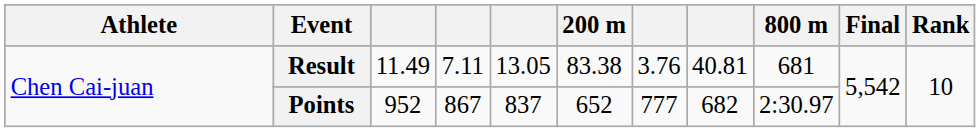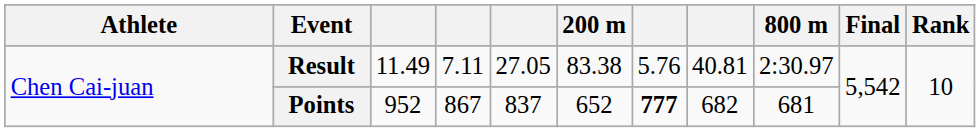Result | column 5: 13.05 -> 27.05
Result | column 7: 3.76 -> 5.76
Result | 800 m: 681 -> 2:30.97
Points | column 7: normal -> bold
Points | 800 m: 2:30.97 -> 681
